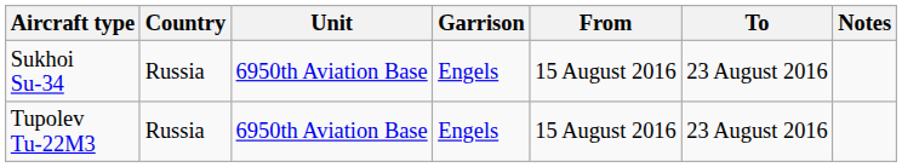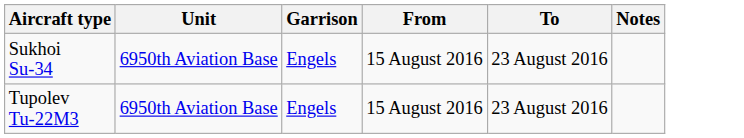- column: Country | Russia | Russia
